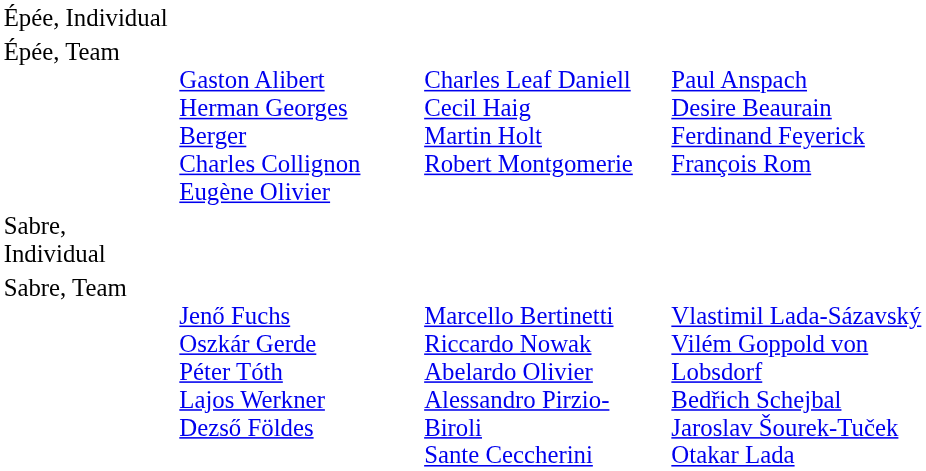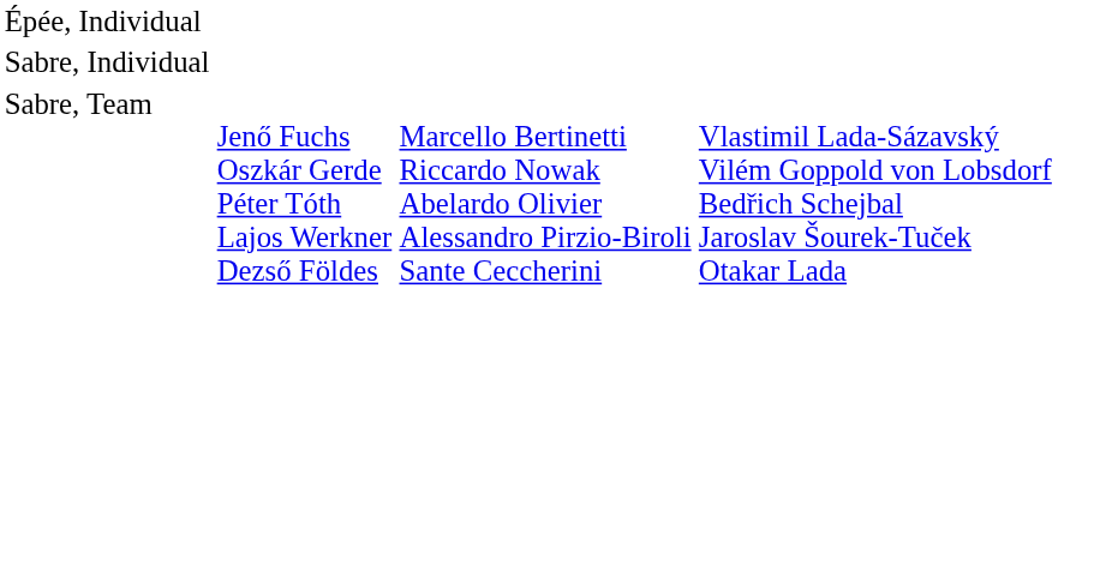- row: Épée, Team | Gaston Alibert Herman Georges Berger Charles Collignon Eugène Olivier | Charles Leaf Daniell Cecil Haig Martin Holt Robert Montgomerie | Paul Anspach Desire Beaurain Ferdinand Feyerick François Rom
